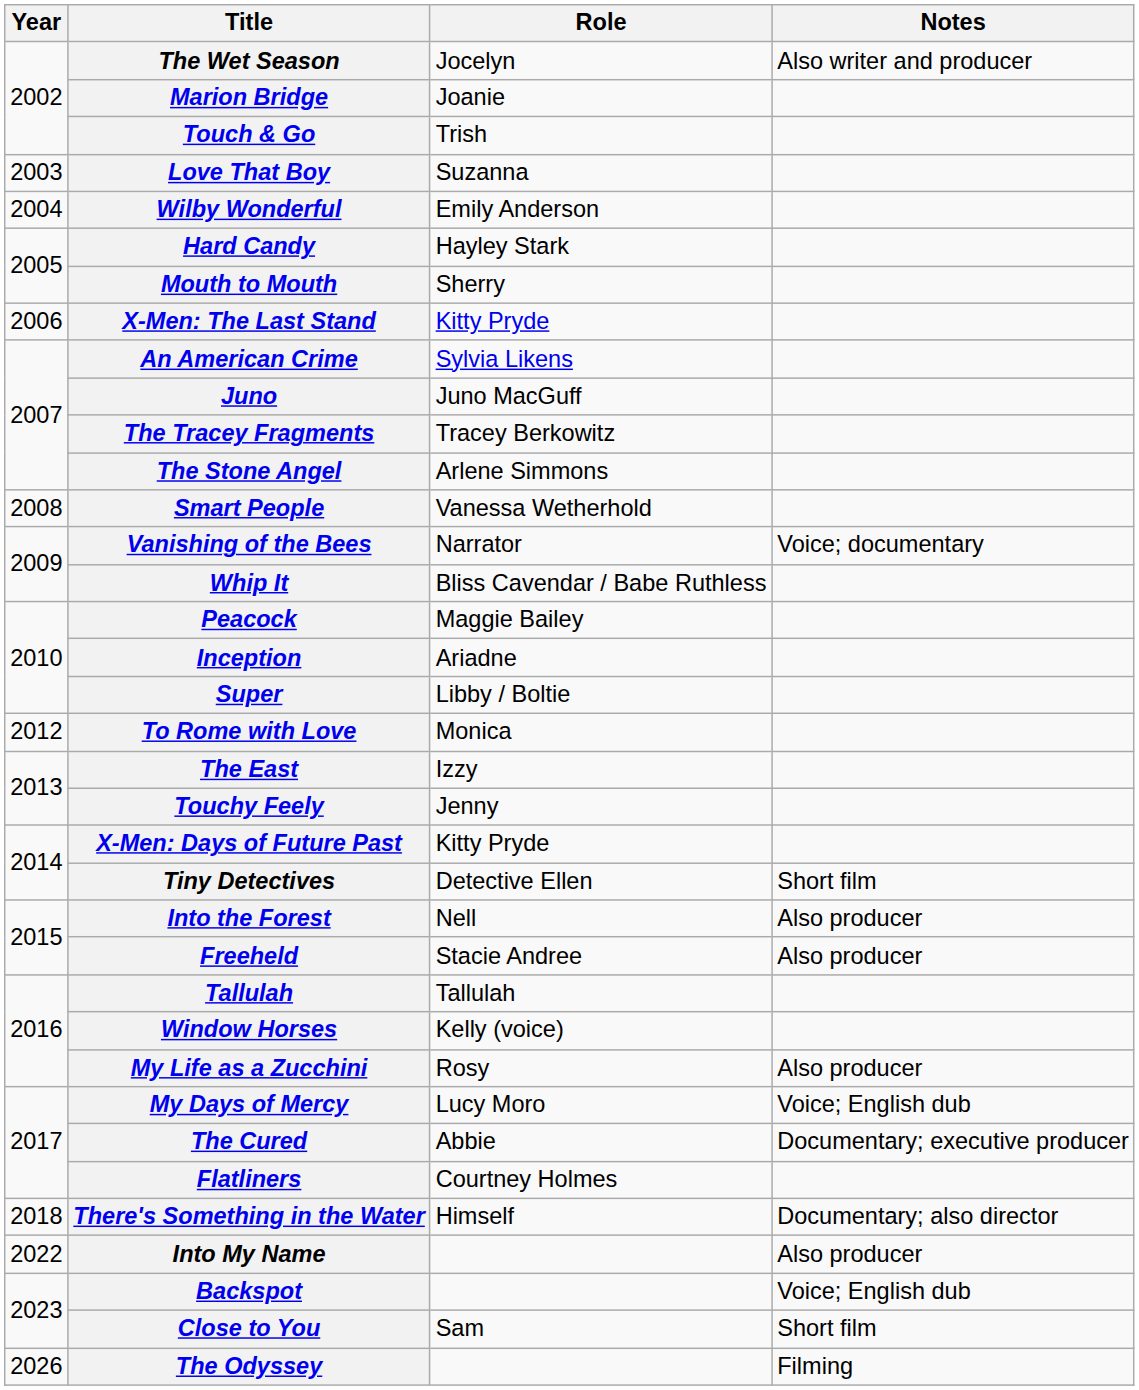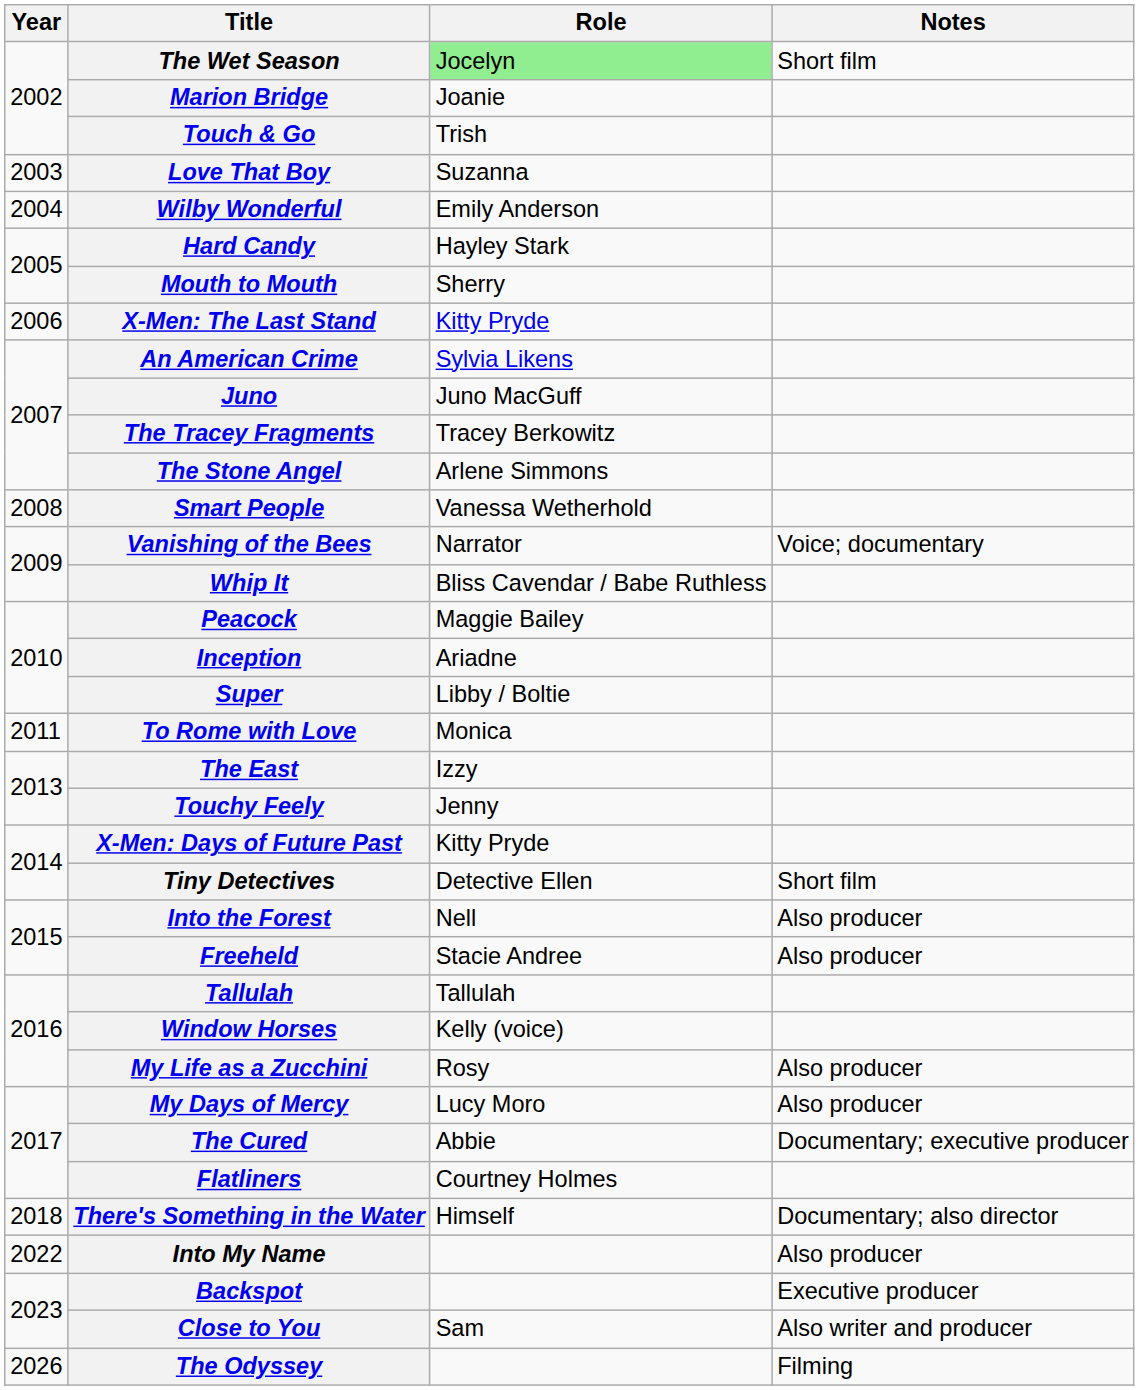The Wet Season | Role: no background -> lightgreen background
The Wet Season | Notes: Also writer and producer -> Short film
To Rome with Love | Year: 2012 -> 2011
My Days of Mercy | Notes: Voice; English dub -> Also producer
Backspot | Notes: Voice; English dub -> Executive producer
Close to You | Notes: Short film -> Also writer and producer
